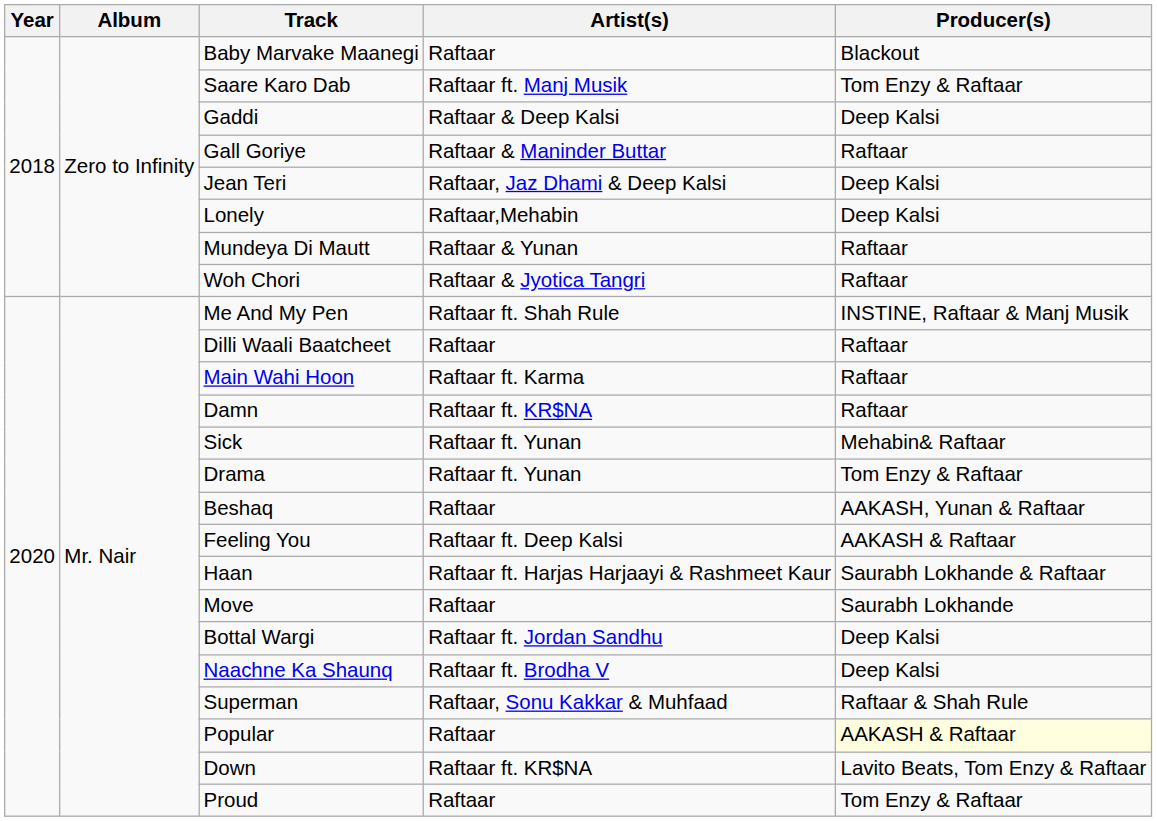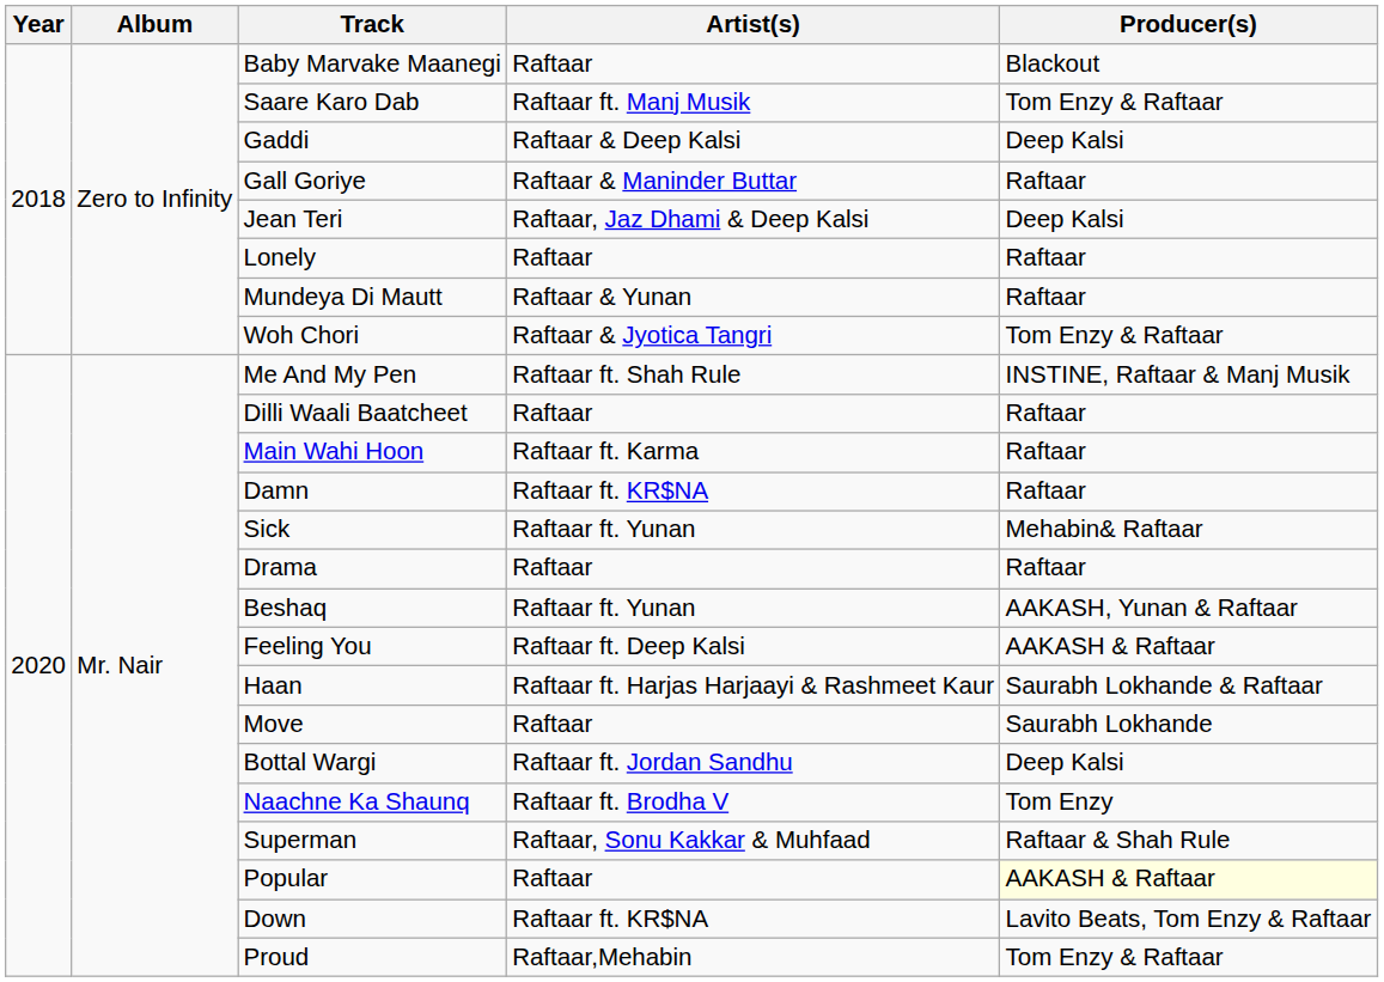Lonely | Artist(s): Raftaar,Mehabin -> Raftaar
Lonely | Producer(s): Deep Kalsi -> Raftaar
Woh Chori | Producer(s): Raftaar -> Tom Enzy & Raftaar
Drama | Artist(s): Raftaar ft. Yunan -> Raftaar
Drama | Producer(s): Tom Enzy & Raftaar -> Raftaar
Beshaq | Artist(s): Raftaar -> Raftaar ft. Yunan
Naachne Ka Shaunq | Producer(s): Deep Kalsi -> Tom Enzy
Proud | Artist(s): Raftaar -> Raftaar,Mehabin
